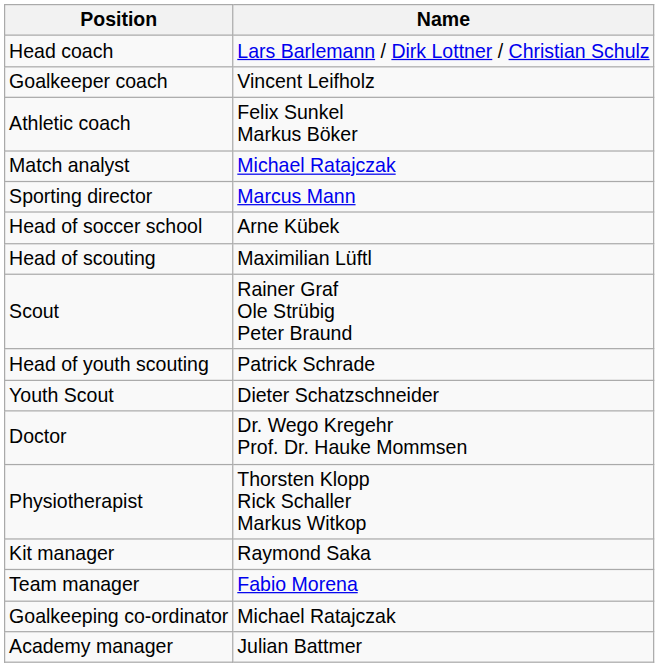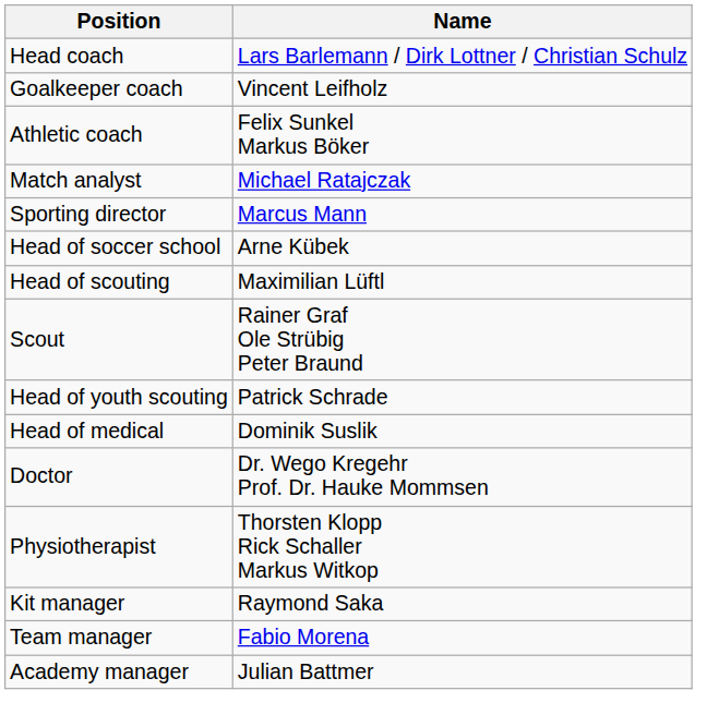- row: Youth Scout | Dieter Schatzschneider
+ row: Head of medical | Dominik Suslik
- row: Goalkeeping co-ordinator | Michael Ratajczak
